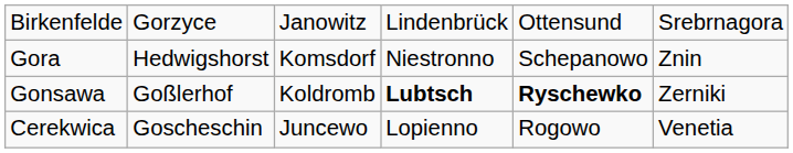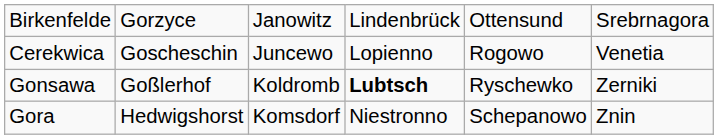rows swapped: Cerekwica <-> Gora
Gonsawa | column 5: bold -> normal
